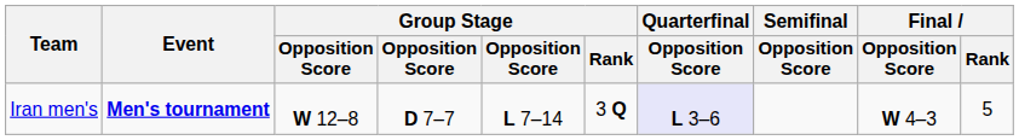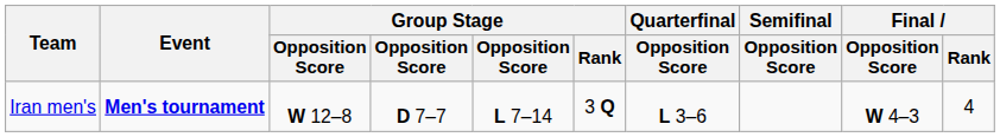Iran men's | Quarterfinal / Opposition Score: lavender background -> no background
Iran men's | Final / Rank: 5 -> 4
